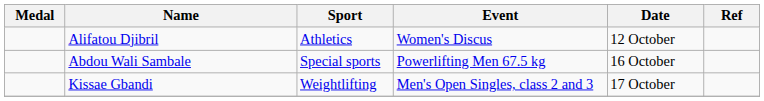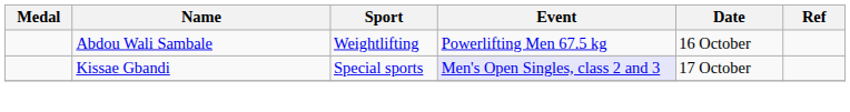- row: Alifatou Djibril | Athletics | Women's Discus | 12 October
Abdou Wali Sambale | Sport: Special sports -> Weightlifting
Kissae Gbandi | Sport: Weightlifting -> Special sports
Kissae Gbandi | Event: no background -> lavender background
